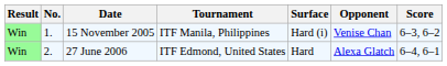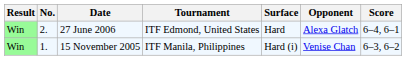rows swapped: 15 November 2005 <-> 27 June 2006
